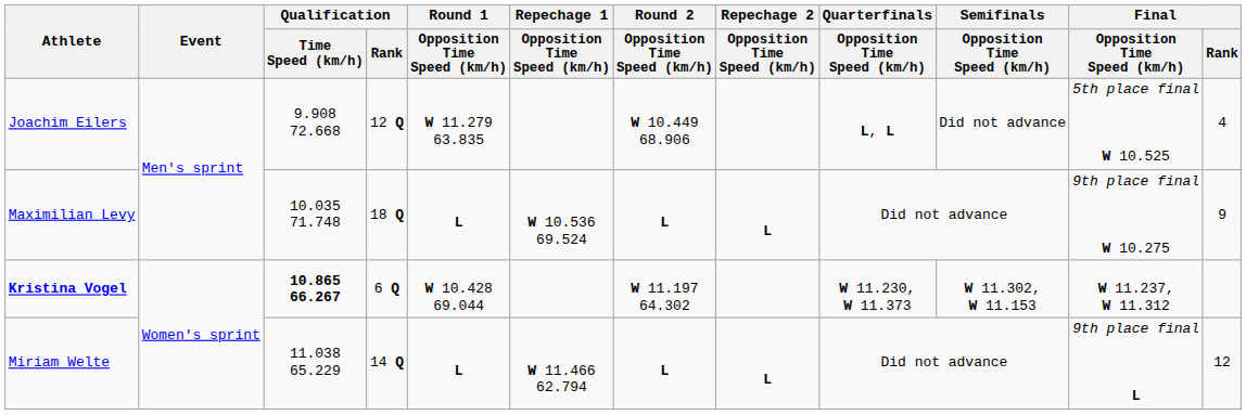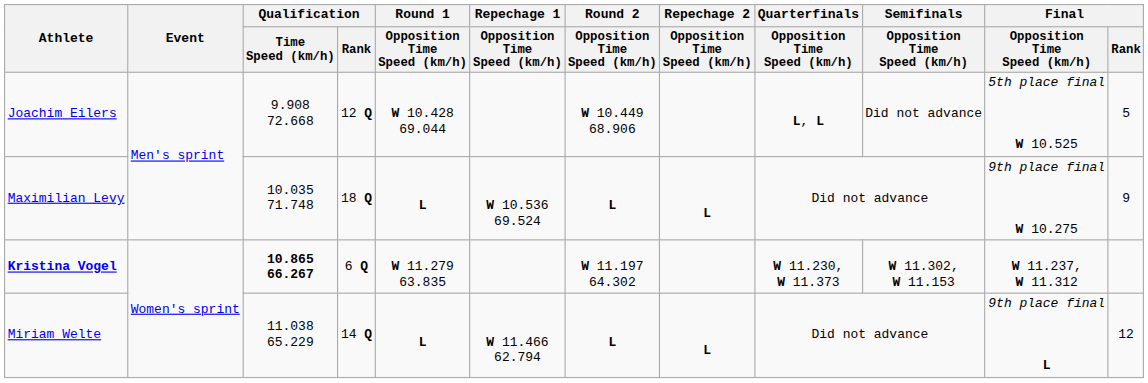Joachim Eilers | Round 1 / Opposition Time Speed (km/h): W 11.279 63.835 -> W 10.428 69.044
Joachim Eilers | Final / Rank: 4 -> 5
Kristina Vogel | Round 1 / Opposition Time Speed (km/h): W 10.428 69.044 -> W 11.279 63.835
